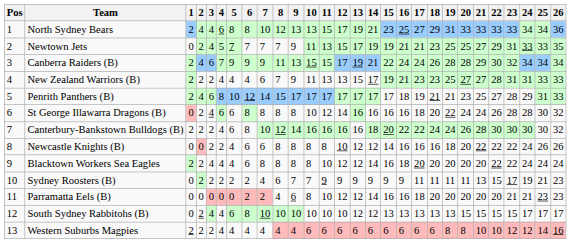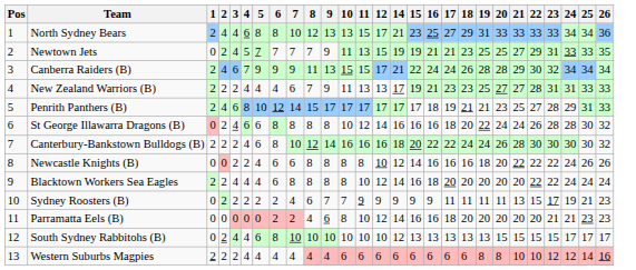- column: 13 | 19 | 17 | 19 | 15 | 17 | 16 | 16 | 12 | 12 | 9 | 12 | 12 | 6
